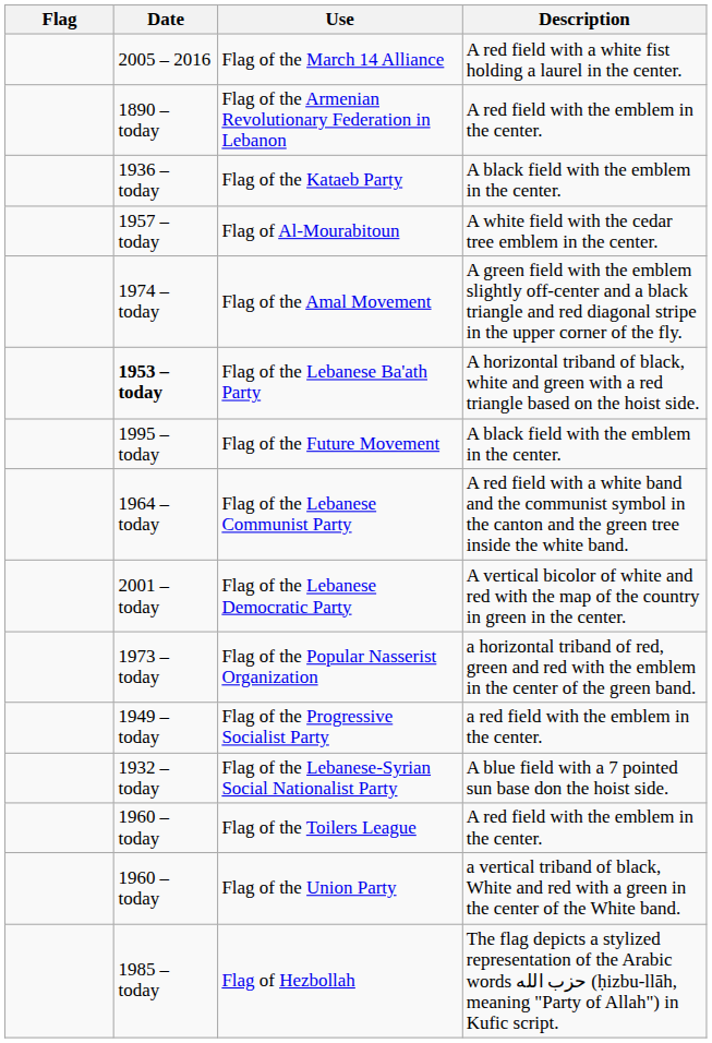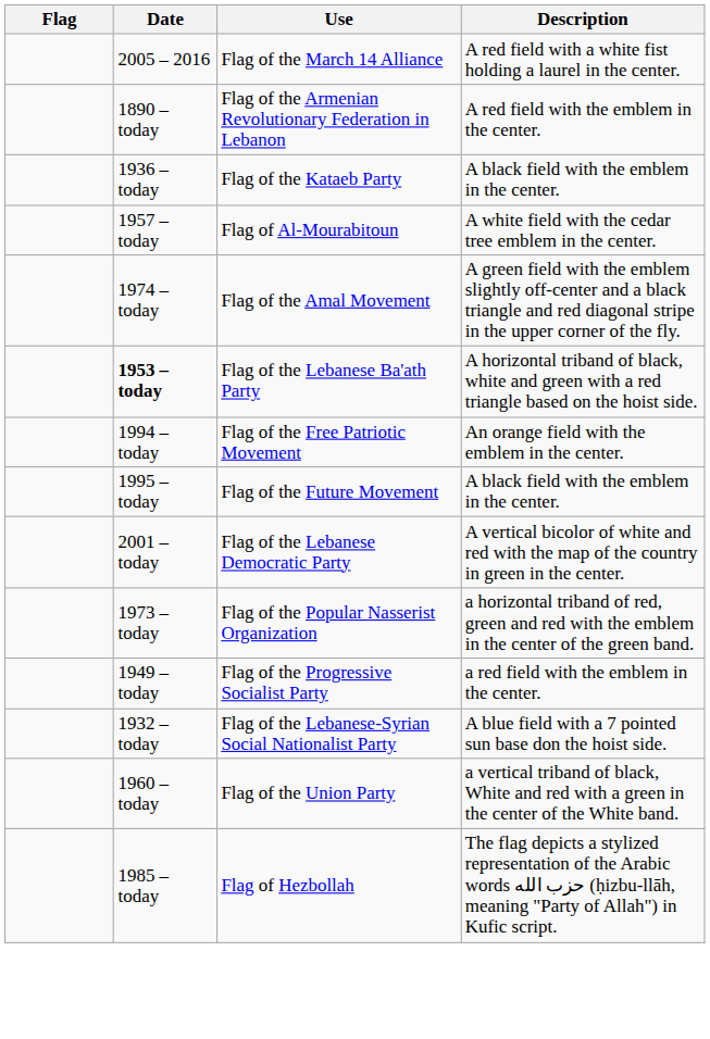+ row: 1994 – today | Flag of the Free Patriotic Movement | An orange field with the emblem in the center.
- row: 1964 – today | Flag of the Lebanese Communist Party | A red field with a white band and the communist symbol in the canton and the green tree inside the white band.
- row: 1960 – today | Flag of the Toilers League | A red field with the emblem in the center.
